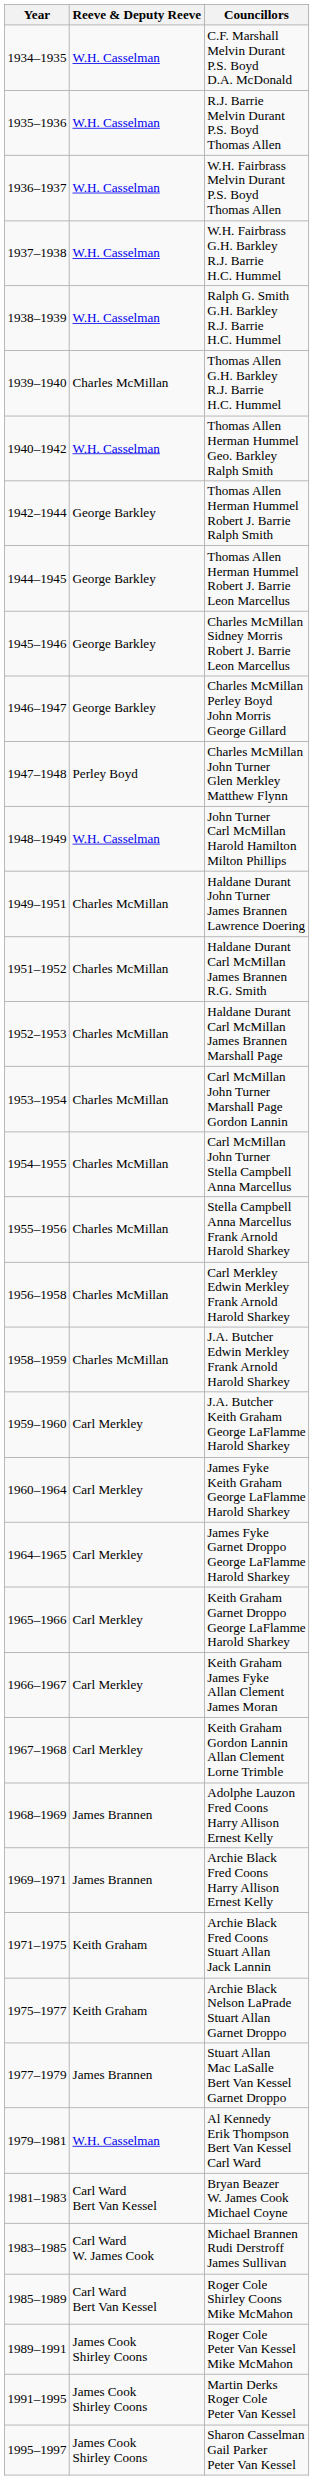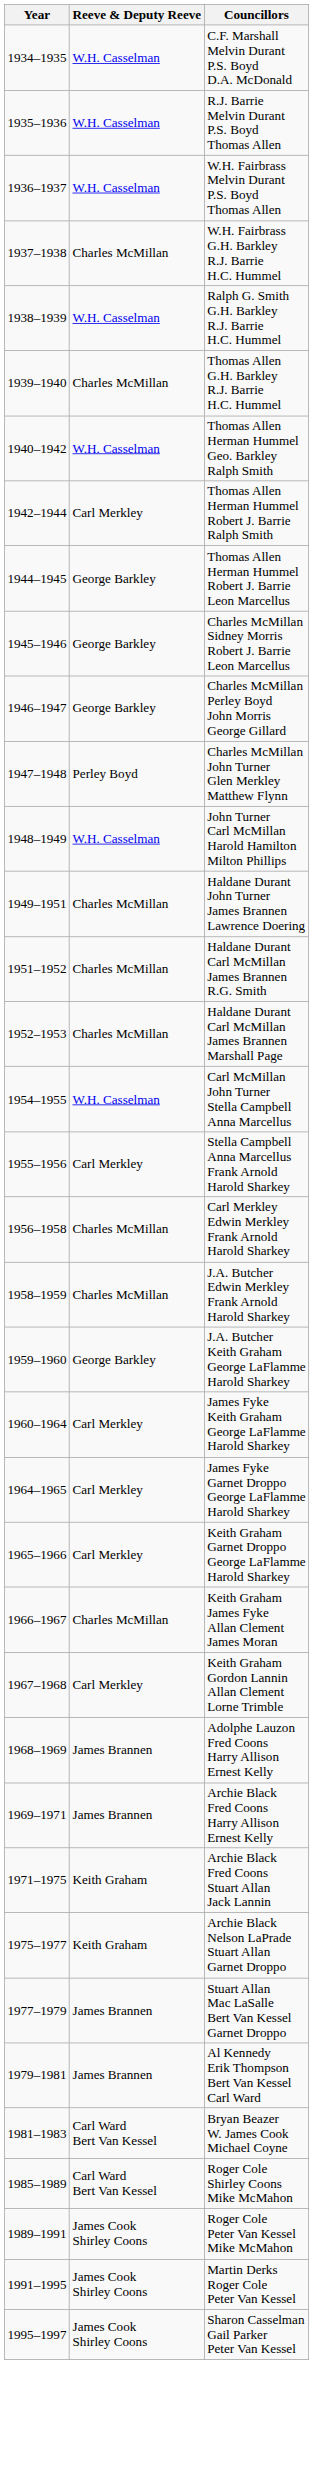W.H. Fairbrass G.H. Barkley R.J. Barrie H.C. Hummel | Reeve & Deputy Reeve: W.H. Casselman -> Charles McMillan
Thomas Allen Herman Hummel Robert J. Barrie Ralph Smith | Reeve & Deputy Reeve: George Barkley -> Carl Merkley
- row: 1953–1954 | Charles McMillan | Carl McMillan John Turner Marshall Page Gordon Lannin
Carl McMillan John Turner Stella Campbell Anna Marcellus | Reeve & Deputy Reeve: Charles McMillan -> W.H. Casselman
Stella Campbell Anna Marcellus Frank Arnold Harold Sharkey | Reeve & Deputy Reeve: Charles McMillan -> Carl Merkley
J.A. Butcher Keith Graham George LaFlamme Harold Sharkey | Reeve & Deputy Reeve: Carl Merkley -> George Barkley
Keith Graham James Fyke Allan Clement James Moran | Reeve & Deputy Reeve: Carl Merkley -> Charles McMillan
Al Kennedy Erik Thompson Bert Van Kessel Carl Ward | Reeve & Deputy Reeve: W.H. Casselman -> James Brannen
- row: 1983–1985 | Carl Ward W. James Cook | Michael Brannen Rudi Derstroff James Sullivan
